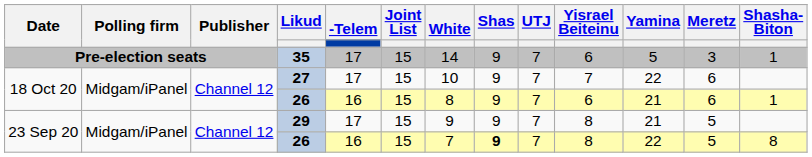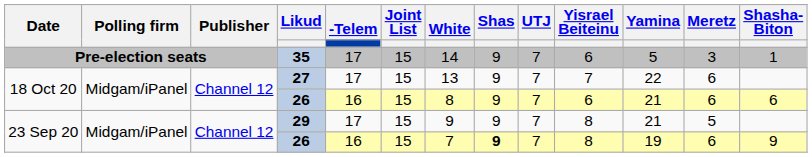27 | White: 10 -> 13
18 Oct 20 / 26 | Shasha- Biton: 1 -> 6
23 Sep 20 / 26 | Yamina: 22 -> 19
23 Sep 20 / 26 | Meretz: 5 -> 6
23 Sep 20 / 26 | Shasha- Biton: 8 -> 9
